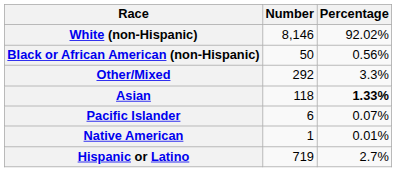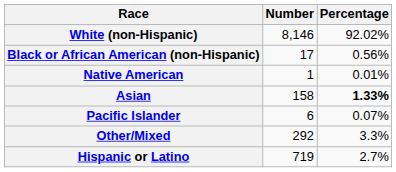Black or African American (non-Hispanic) | Number: 50 -> 17
rows swapped: Native American <-> Other/Mixed
Asian | Number: 118 -> 158
